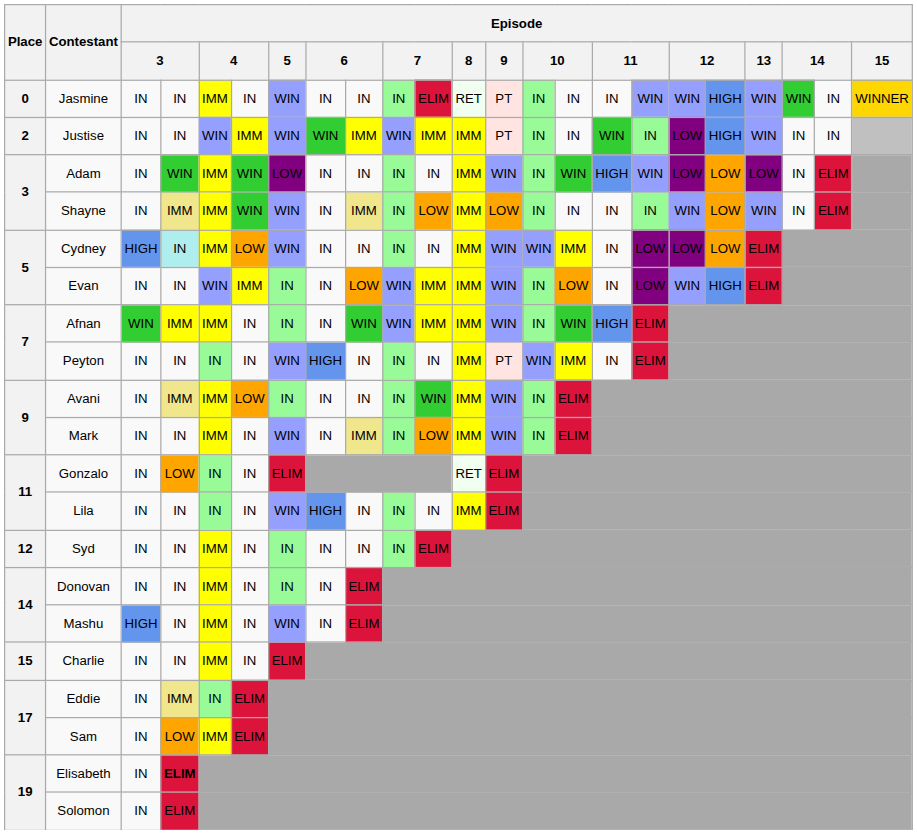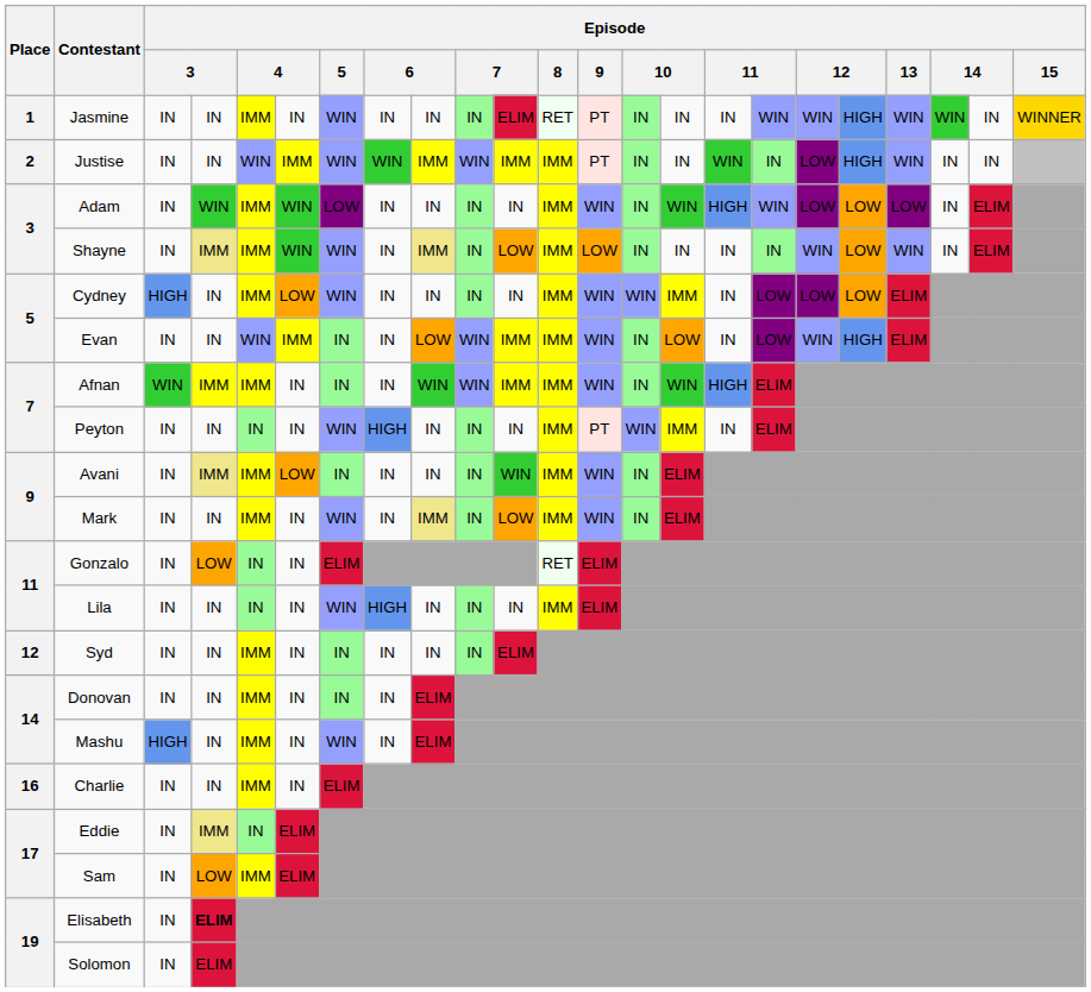Jasmine | Place: 0 -> 1
Cydney | column 4: paleturquoise background -> no background
Charlie | Place: 15 -> 16
